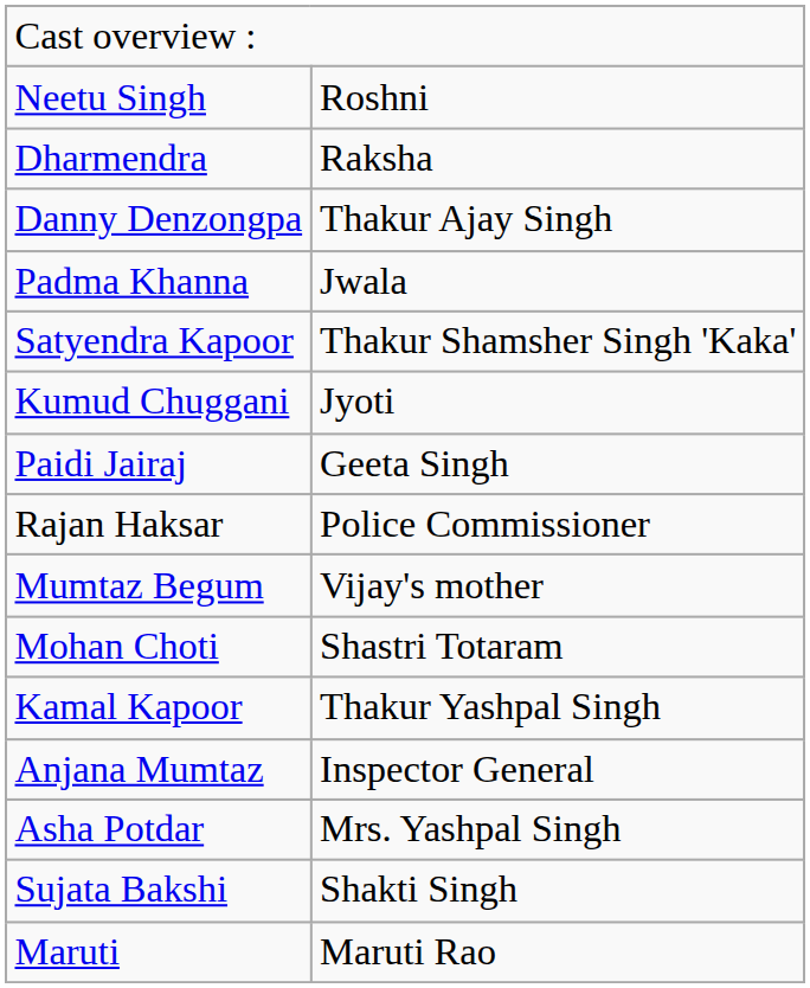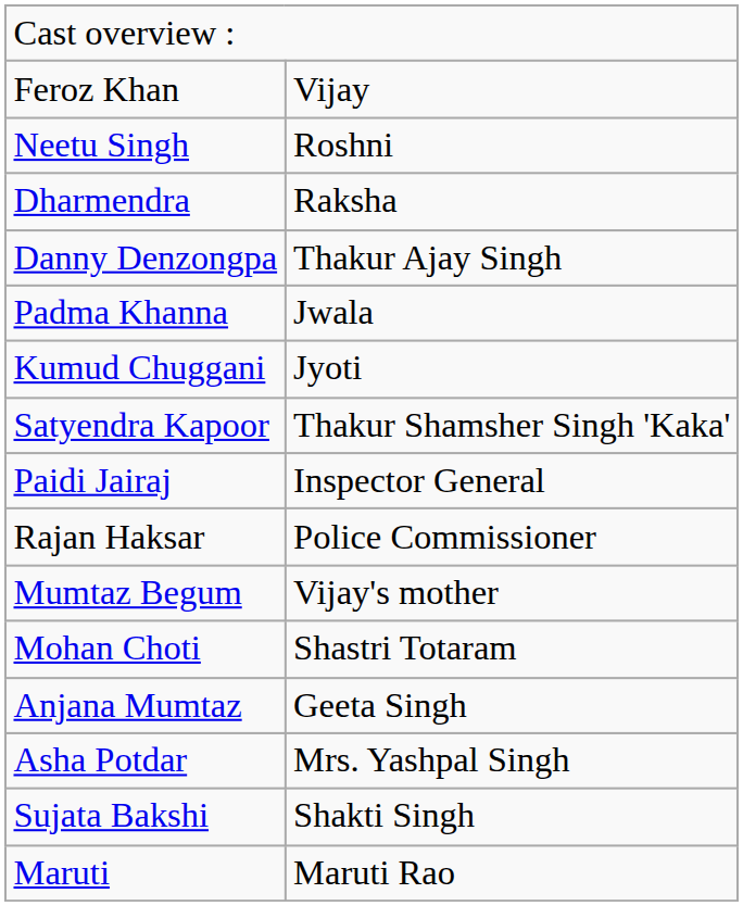+ row: Feroz Khan | Vijay
rows swapped: Satyendra Kapoor <-> Kumud Chuggani
Paidi Jairaj | column 2: Geeta Singh -> Inspector General
- row: Kamal Kapoor | Thakur Yashpal Singh
Anjana Mumtaz | column 2: Inspector General -> Geeta Singh
